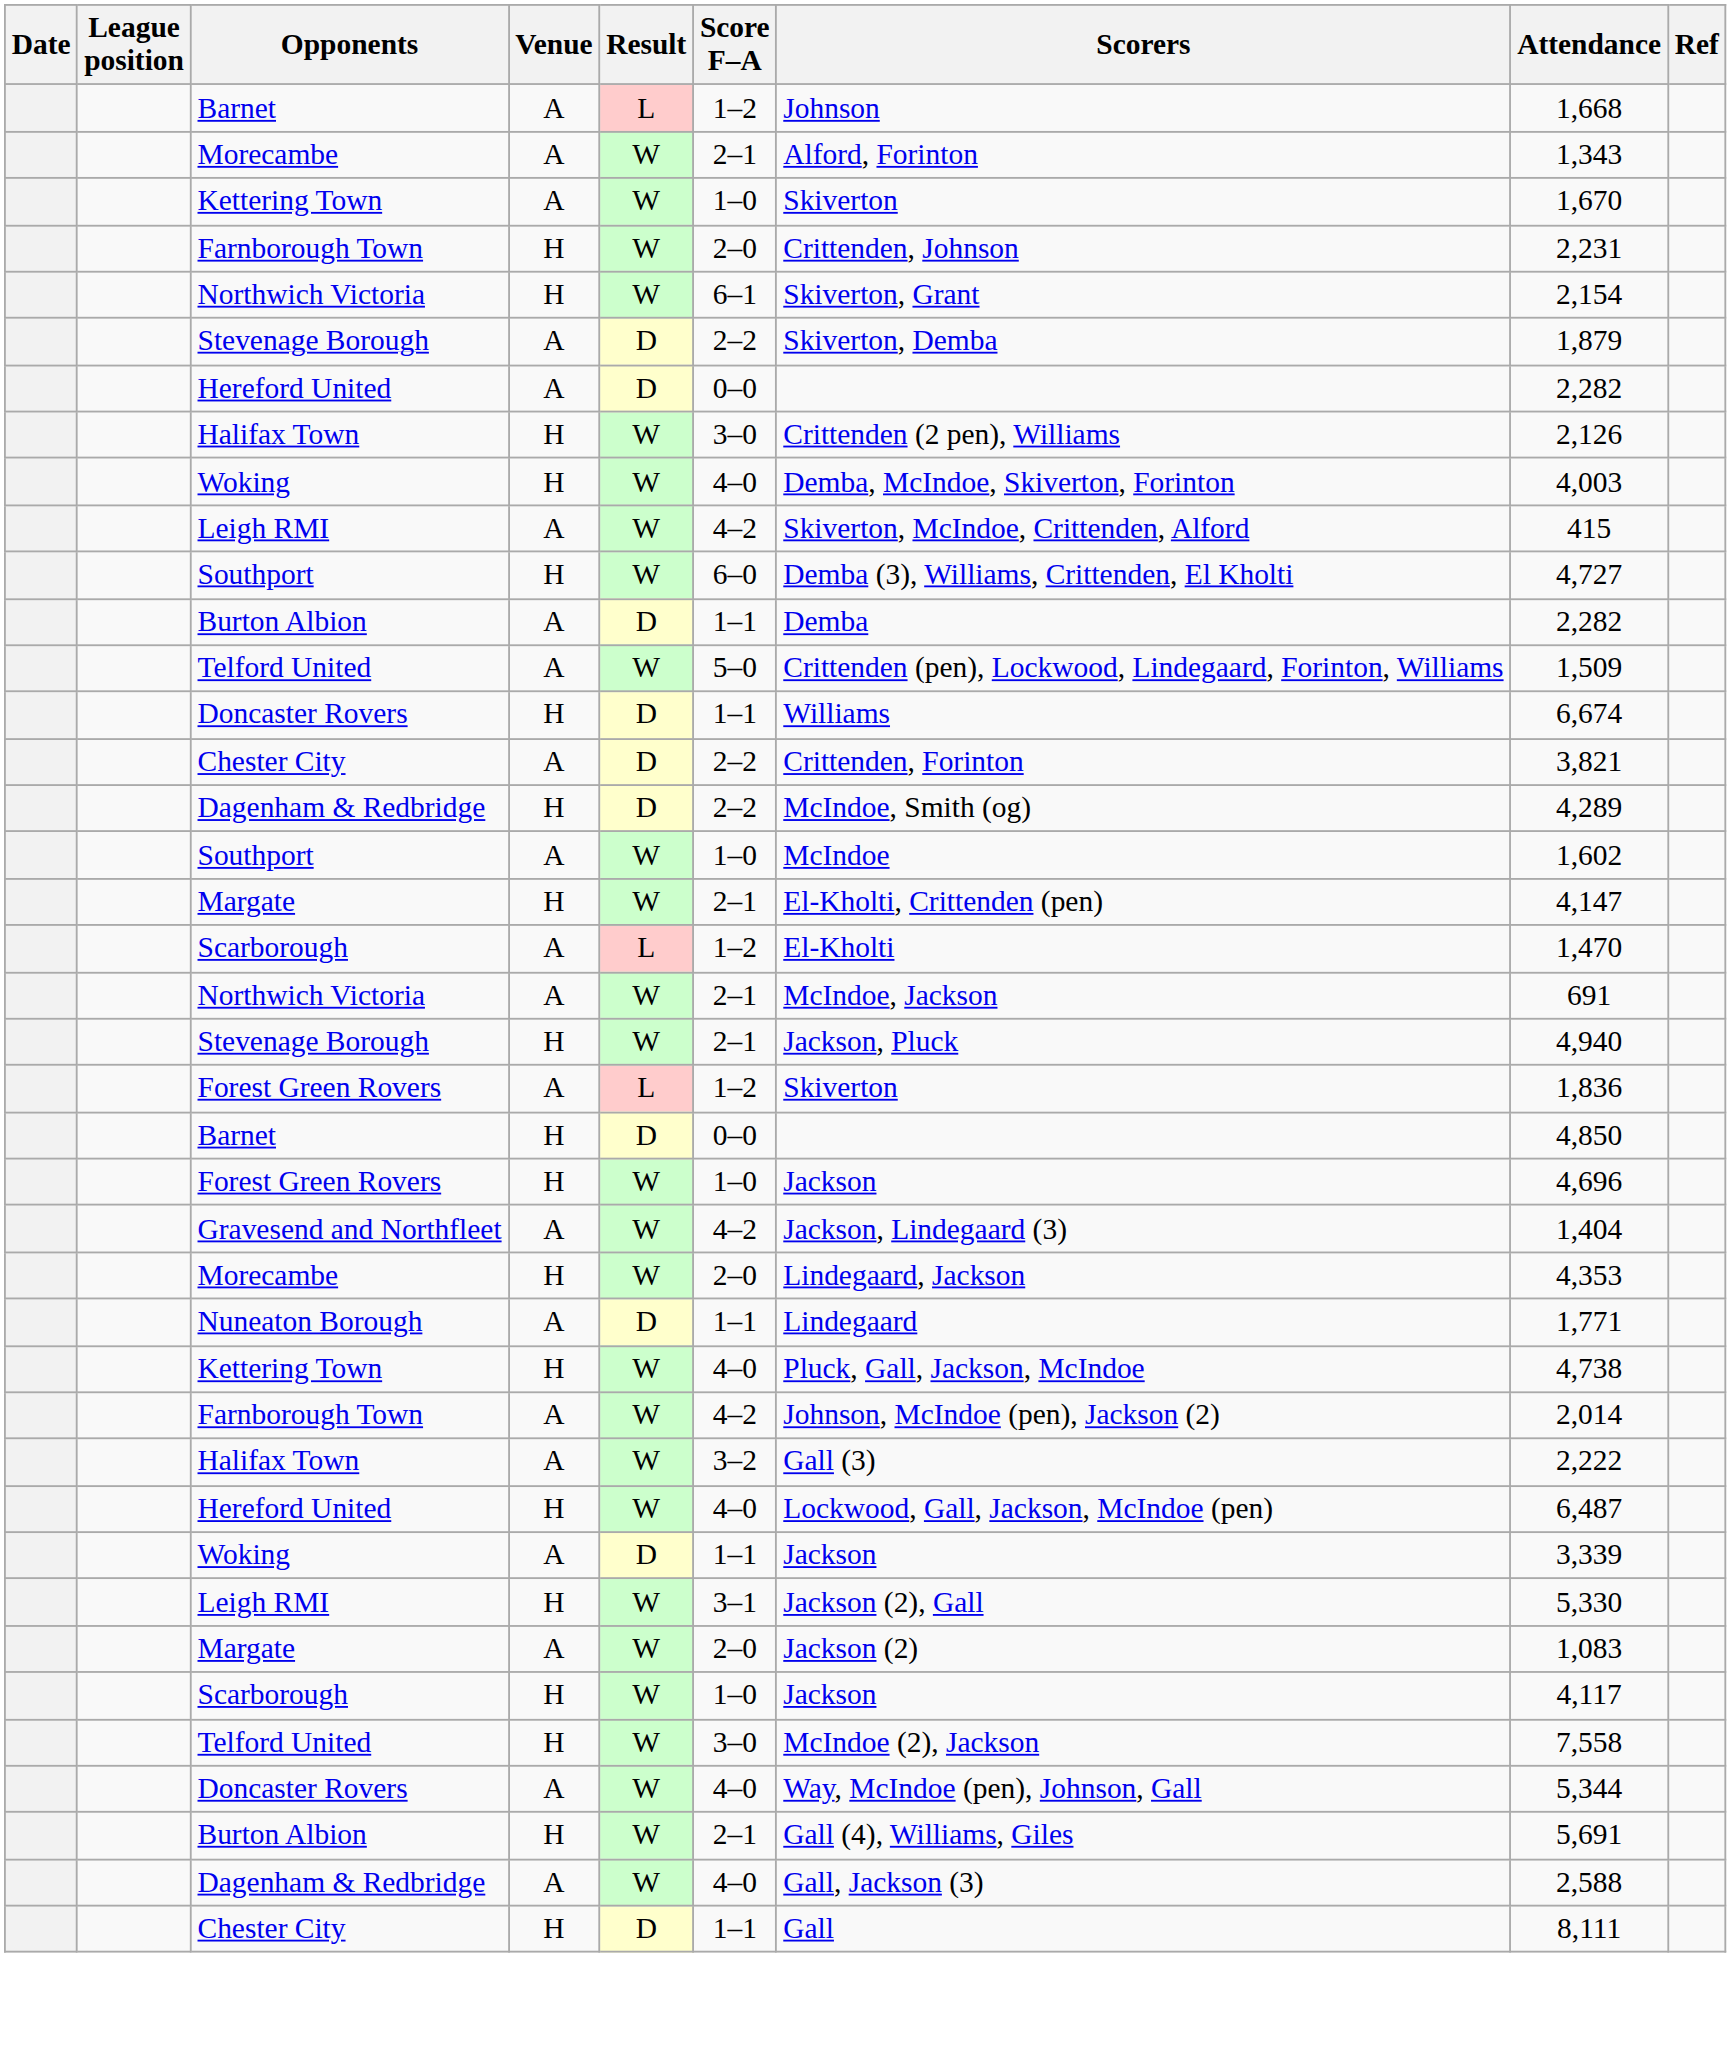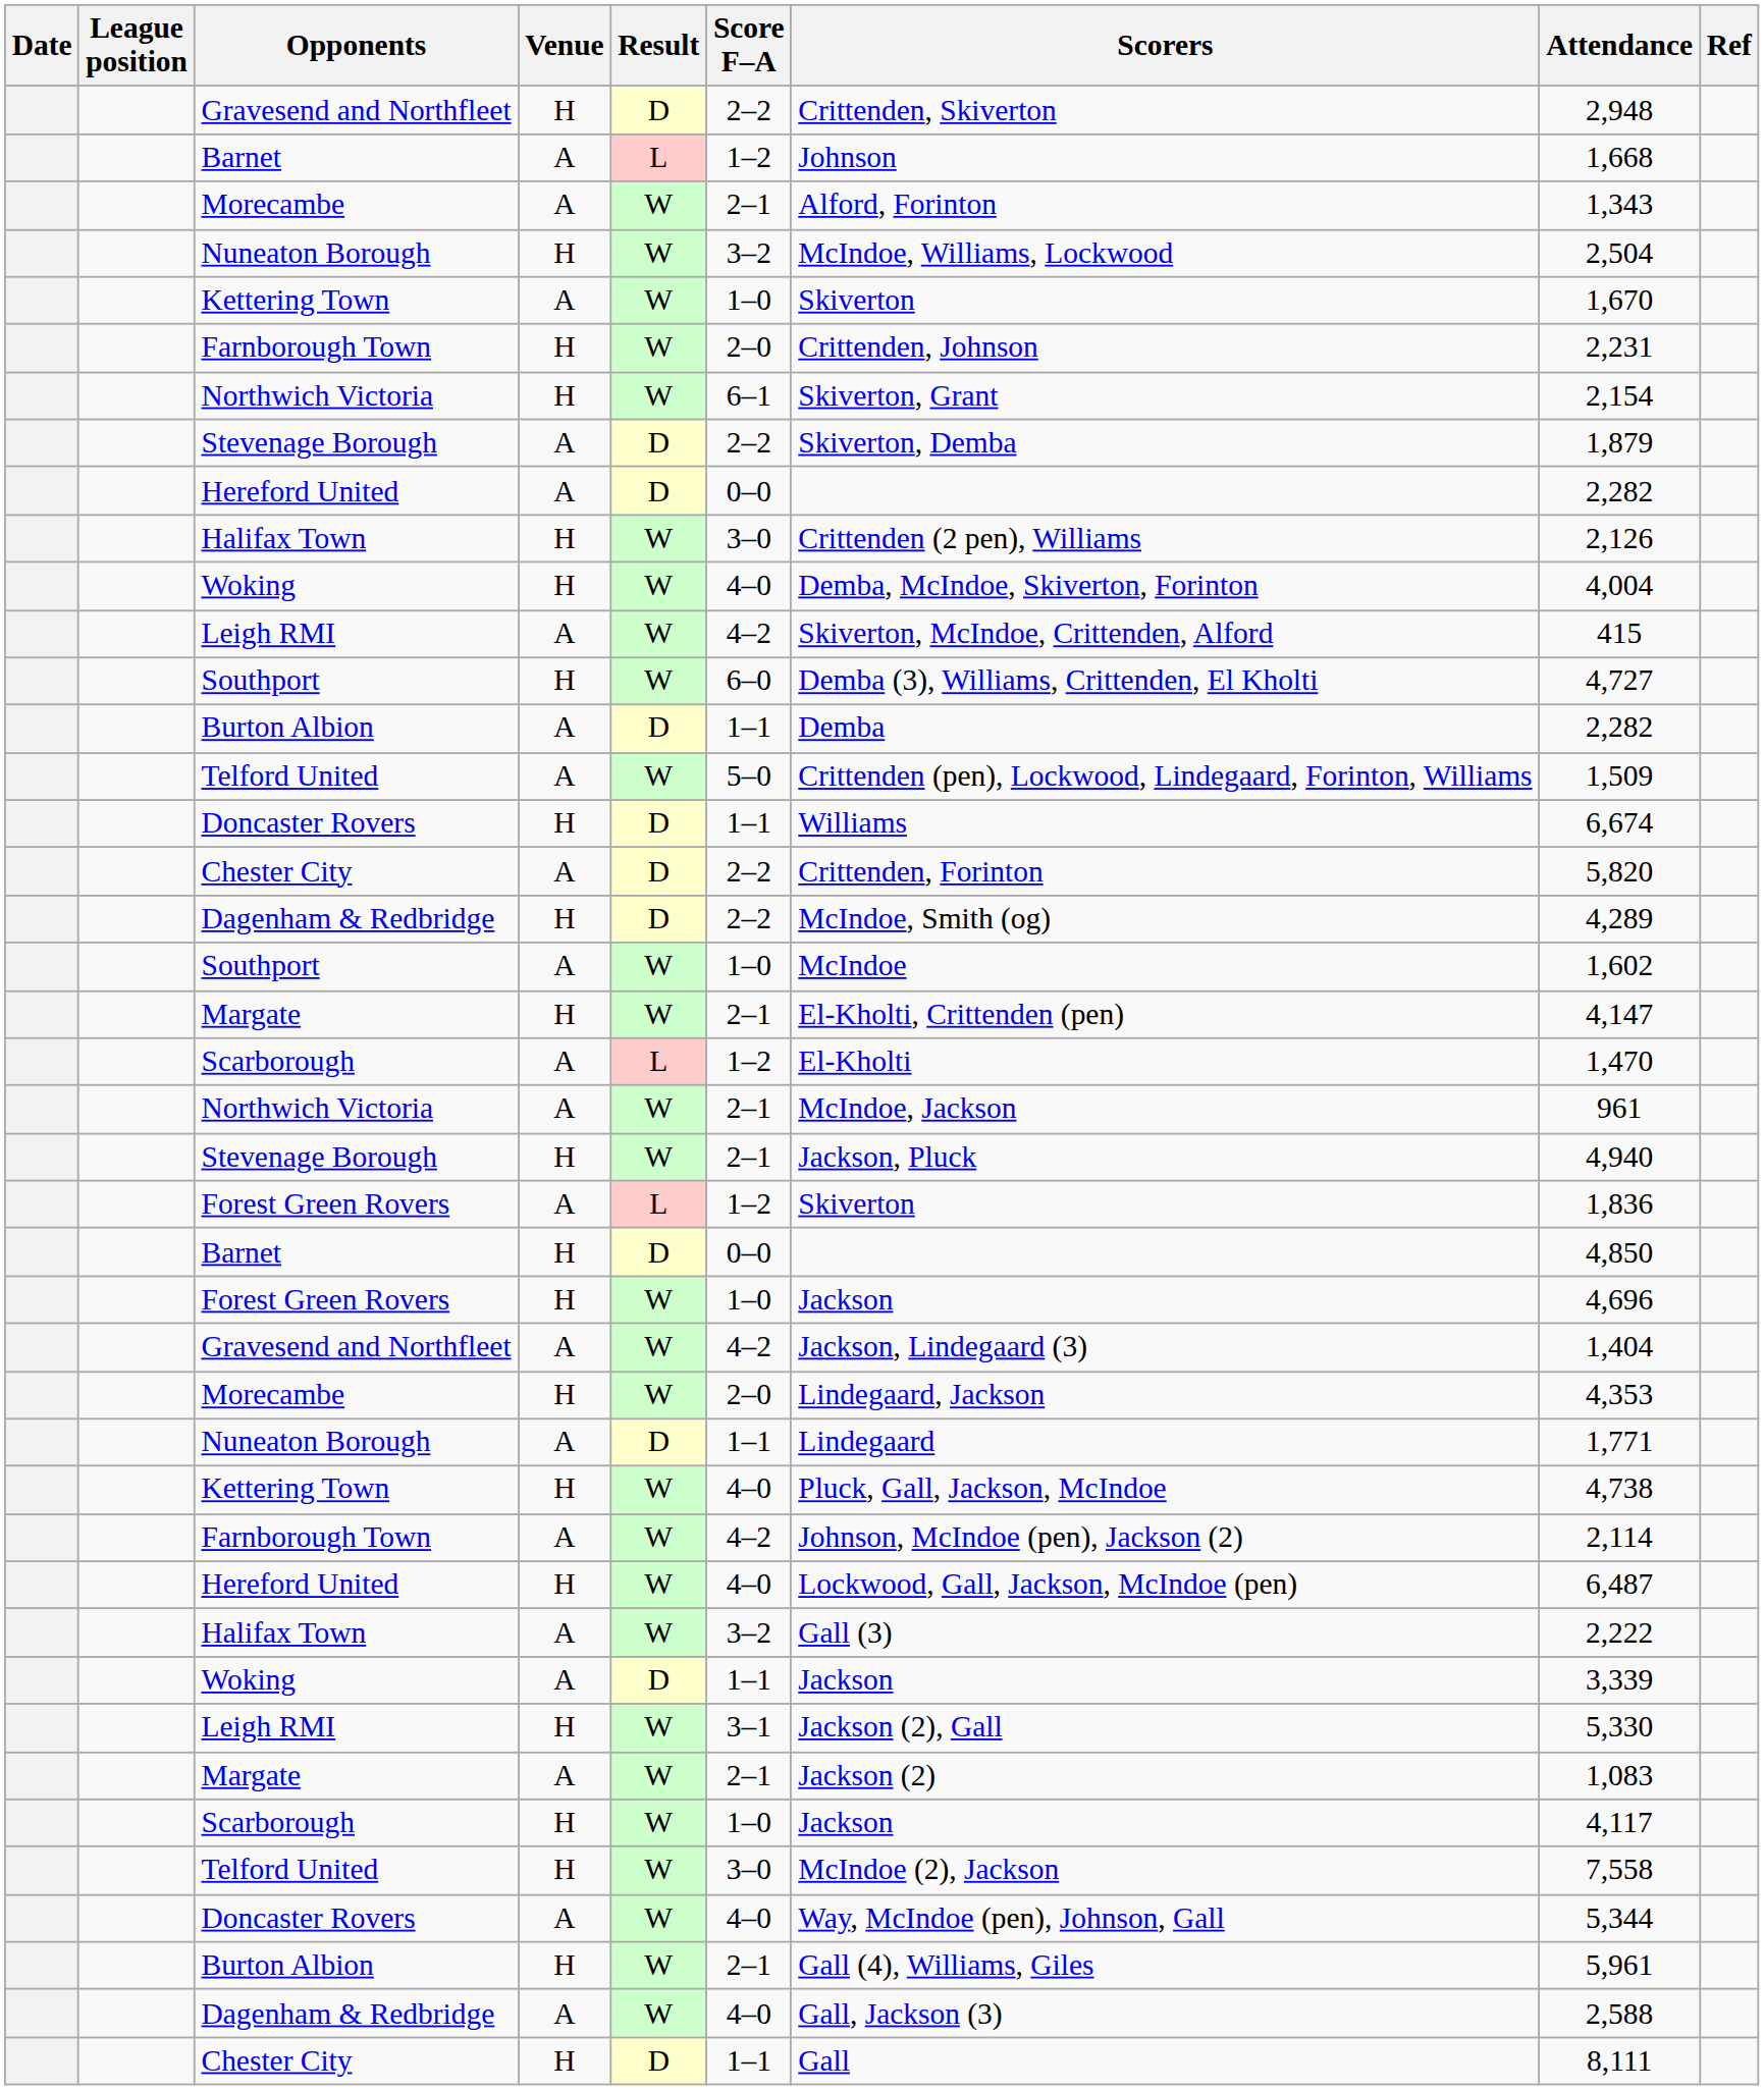+ row: Gravesend and Northfleet | H | D | 2–2 | Crittenden, Skiverton | 2,948
+ row: Nuneaton Borough | H | W | 3–2 | McIndoe, Williams, Lockwood | 2,504
Woking / H | Attendance: 4,003 -> 4,004
Chester City / A | Attendance: 3,821 -> 5,820
Northwich Victoria / A | Attendance: 691 -> 961
Farnborough Town / A | Attendance: 2,014 -> 2,114
rows swapped: Hereford United / H <-> Halifax Town / A
Margate / A | Score F–A: 2–0 -> 2–1
Burton Albion / H | Attendance: 5,691 -> 5,961
